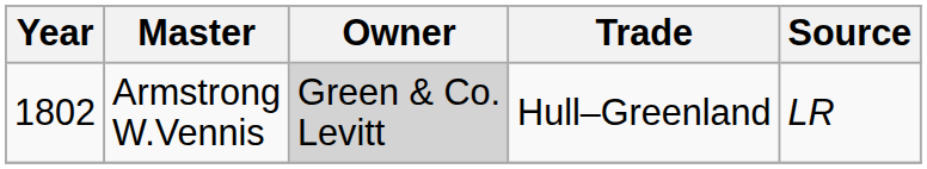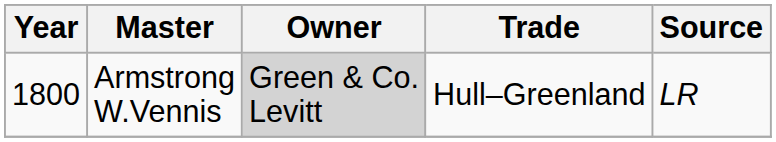Armstrong W.Vennis | Year: 1802 -> 1800
